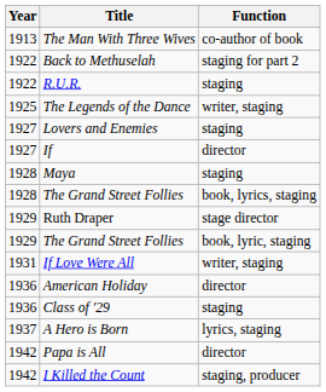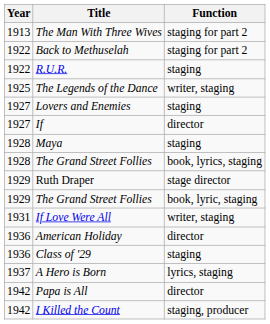The Man With Three Wives | Function: co-author of book -> staging for part 2
